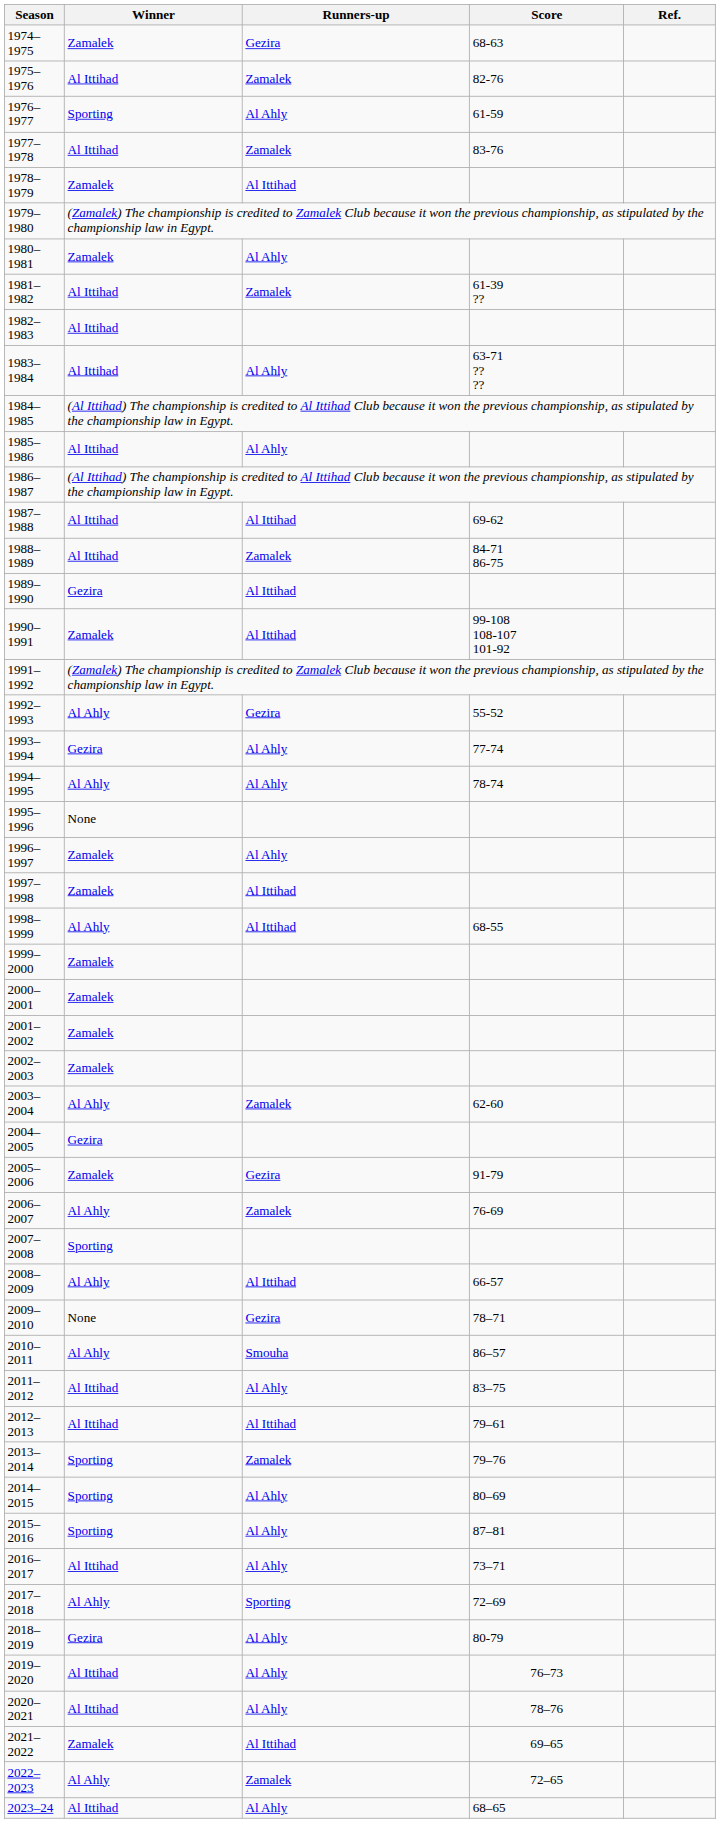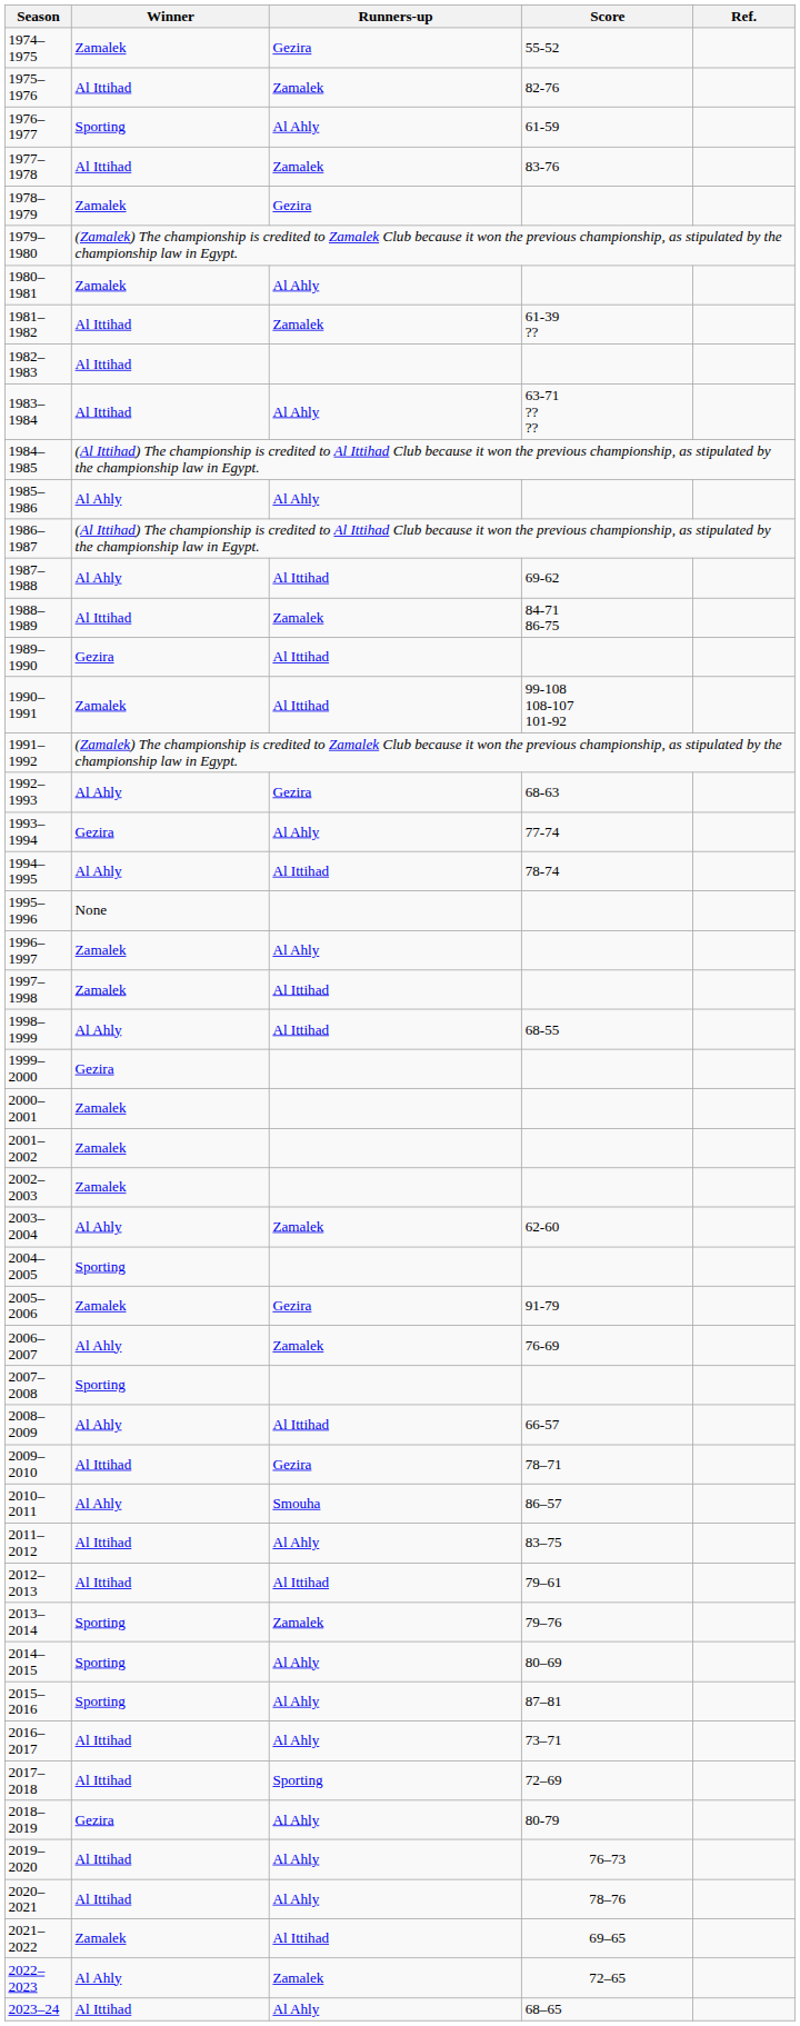1974–1975 | Score: 68-63 -> 55-52
1978–1979 | Runners-up: Al Ittihad -> Gezira
1985–1986 | Winner: Al Ittihad -> Al Ahly
1987–1988 | Winner: Al Ittihad -> Al Ahly
1992–1993 | Score: 55-52 -> 68-63
1994–1995 | Runners-up: Al Ahly -> Al Ittihad
1999–2000 | Winner: Zamalek -> Gezira
2004–2005 | Winner: Gezira -> Sporting
2009–2010 | Winner: None -> Al Ittihad
2017–2018 | Winner: Al Ahly -> Al Ittihad
